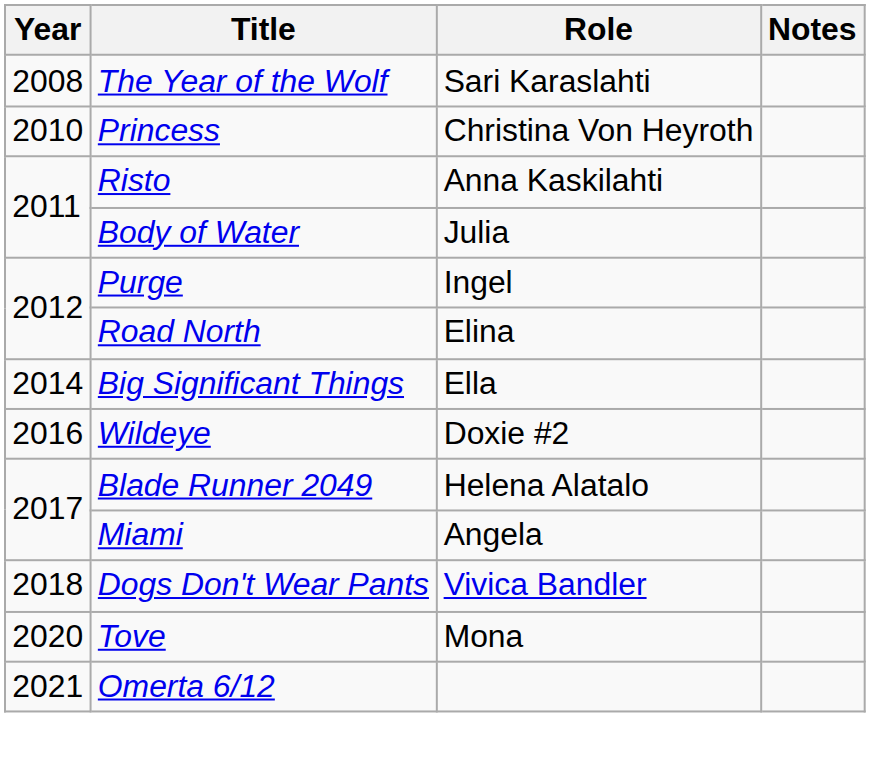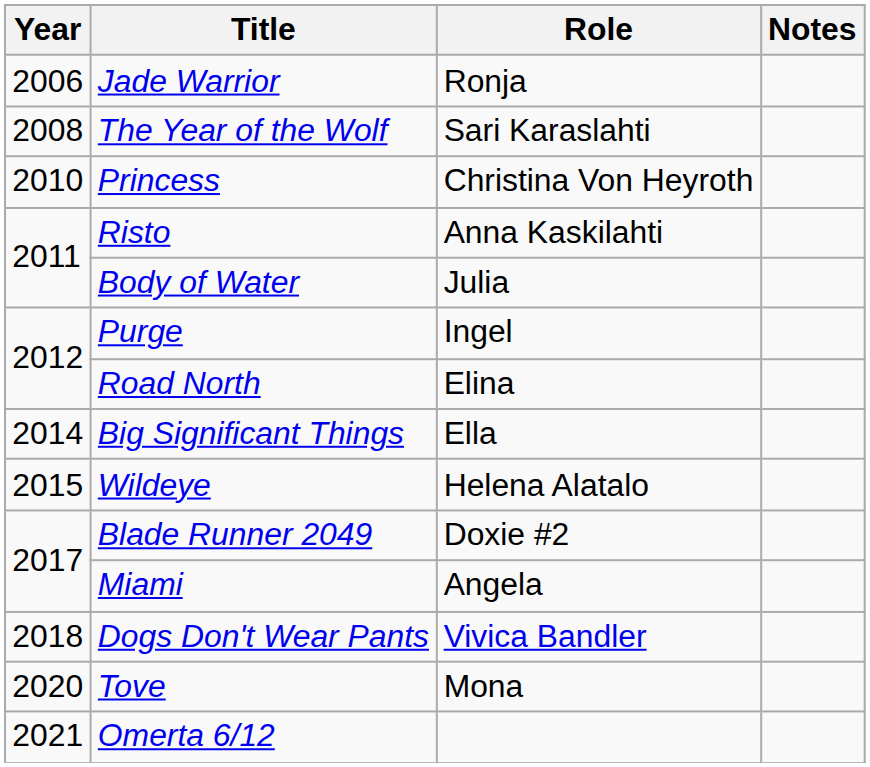+ row: 2006 | Jade Warrior | Ronja
Wildeye | Year: 2016 -> 2015
Wildeye | Role: Doxie #2 -> Helena Alatalo
Blade Runner 2049 | Role: Helena Alatalo -> Doxie #2
